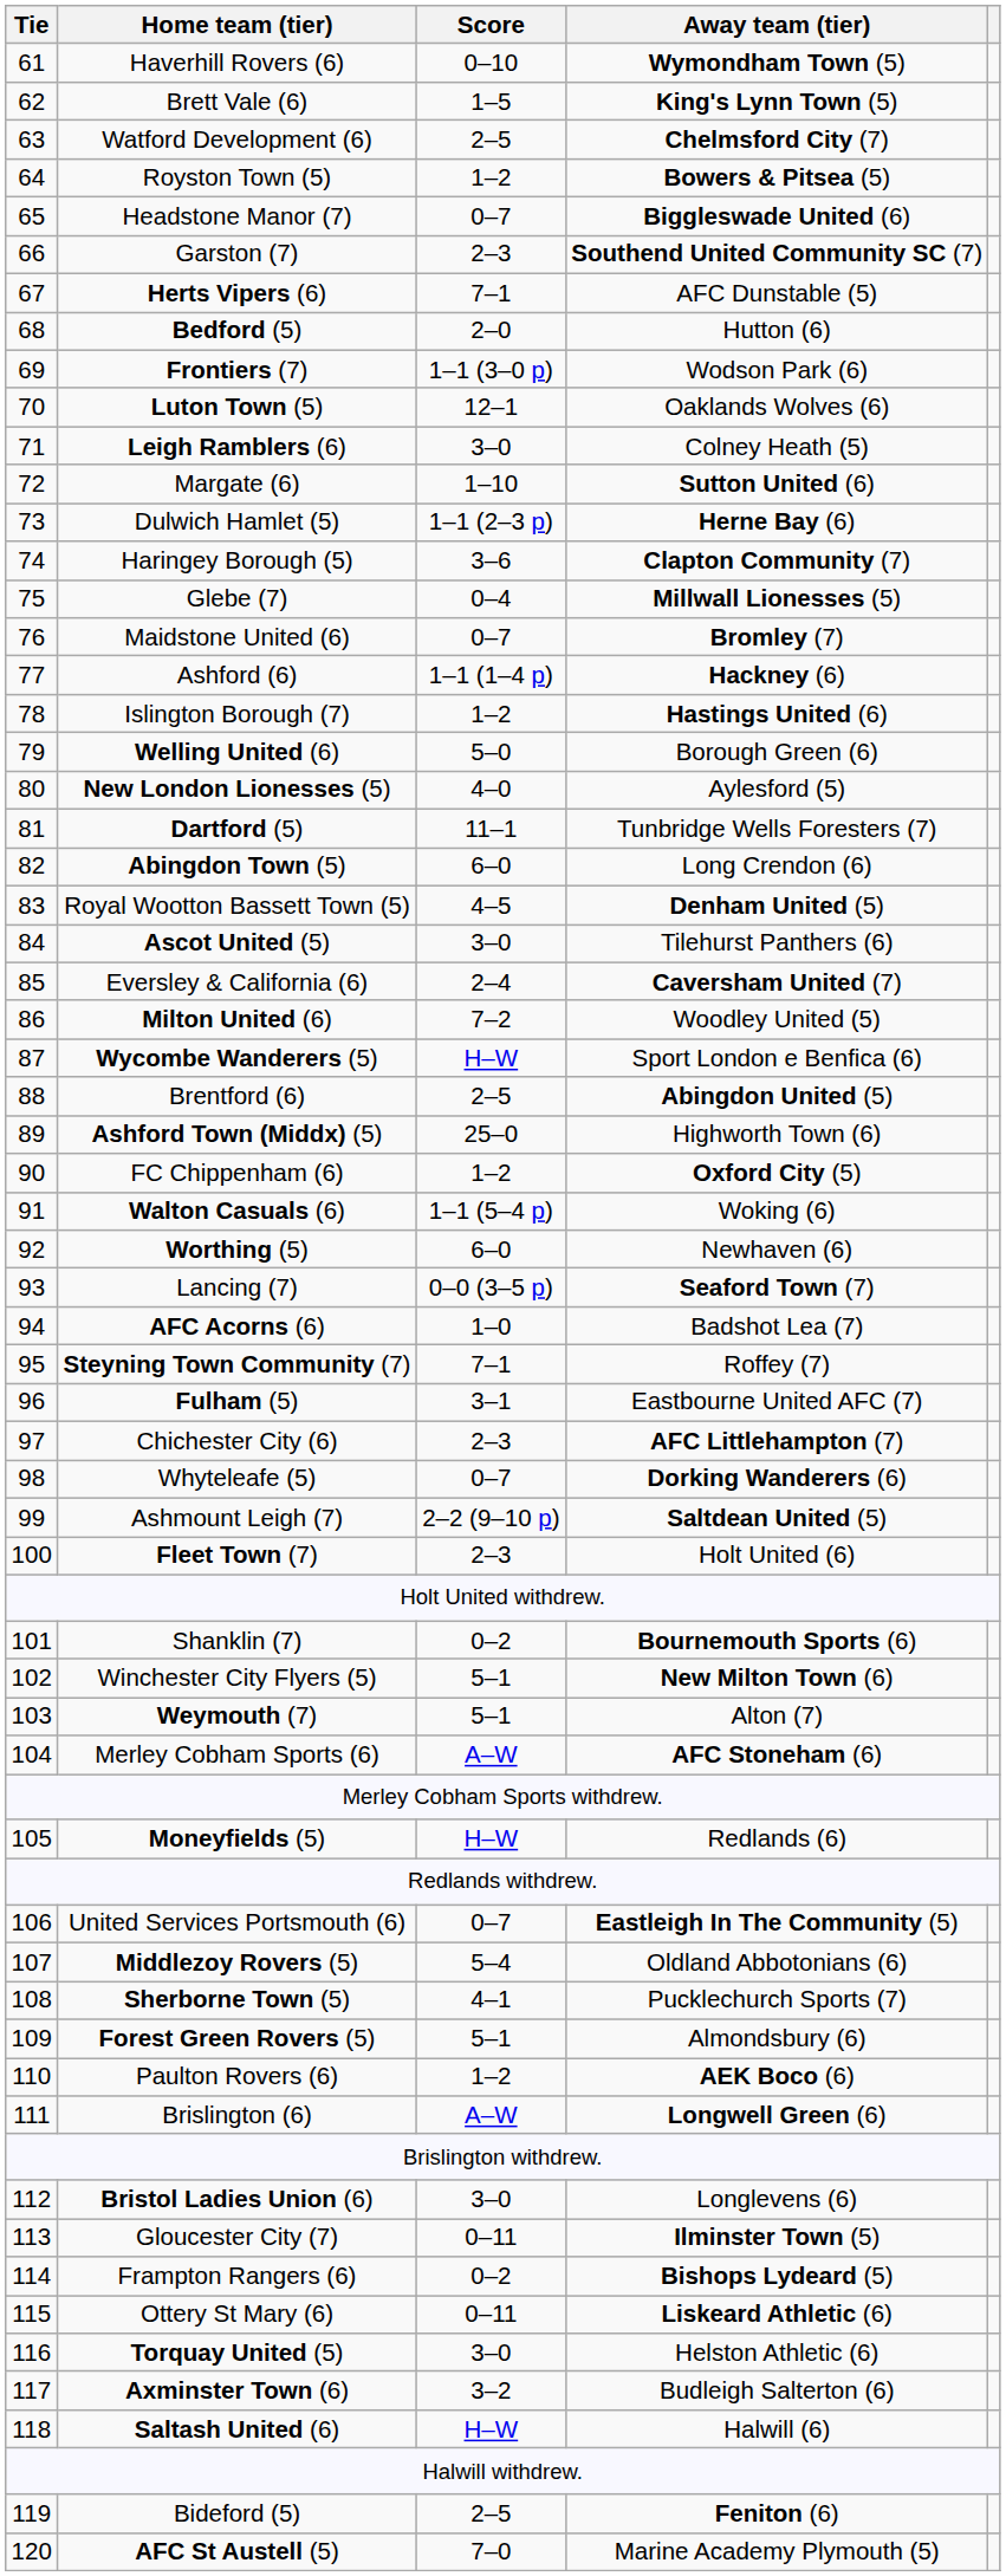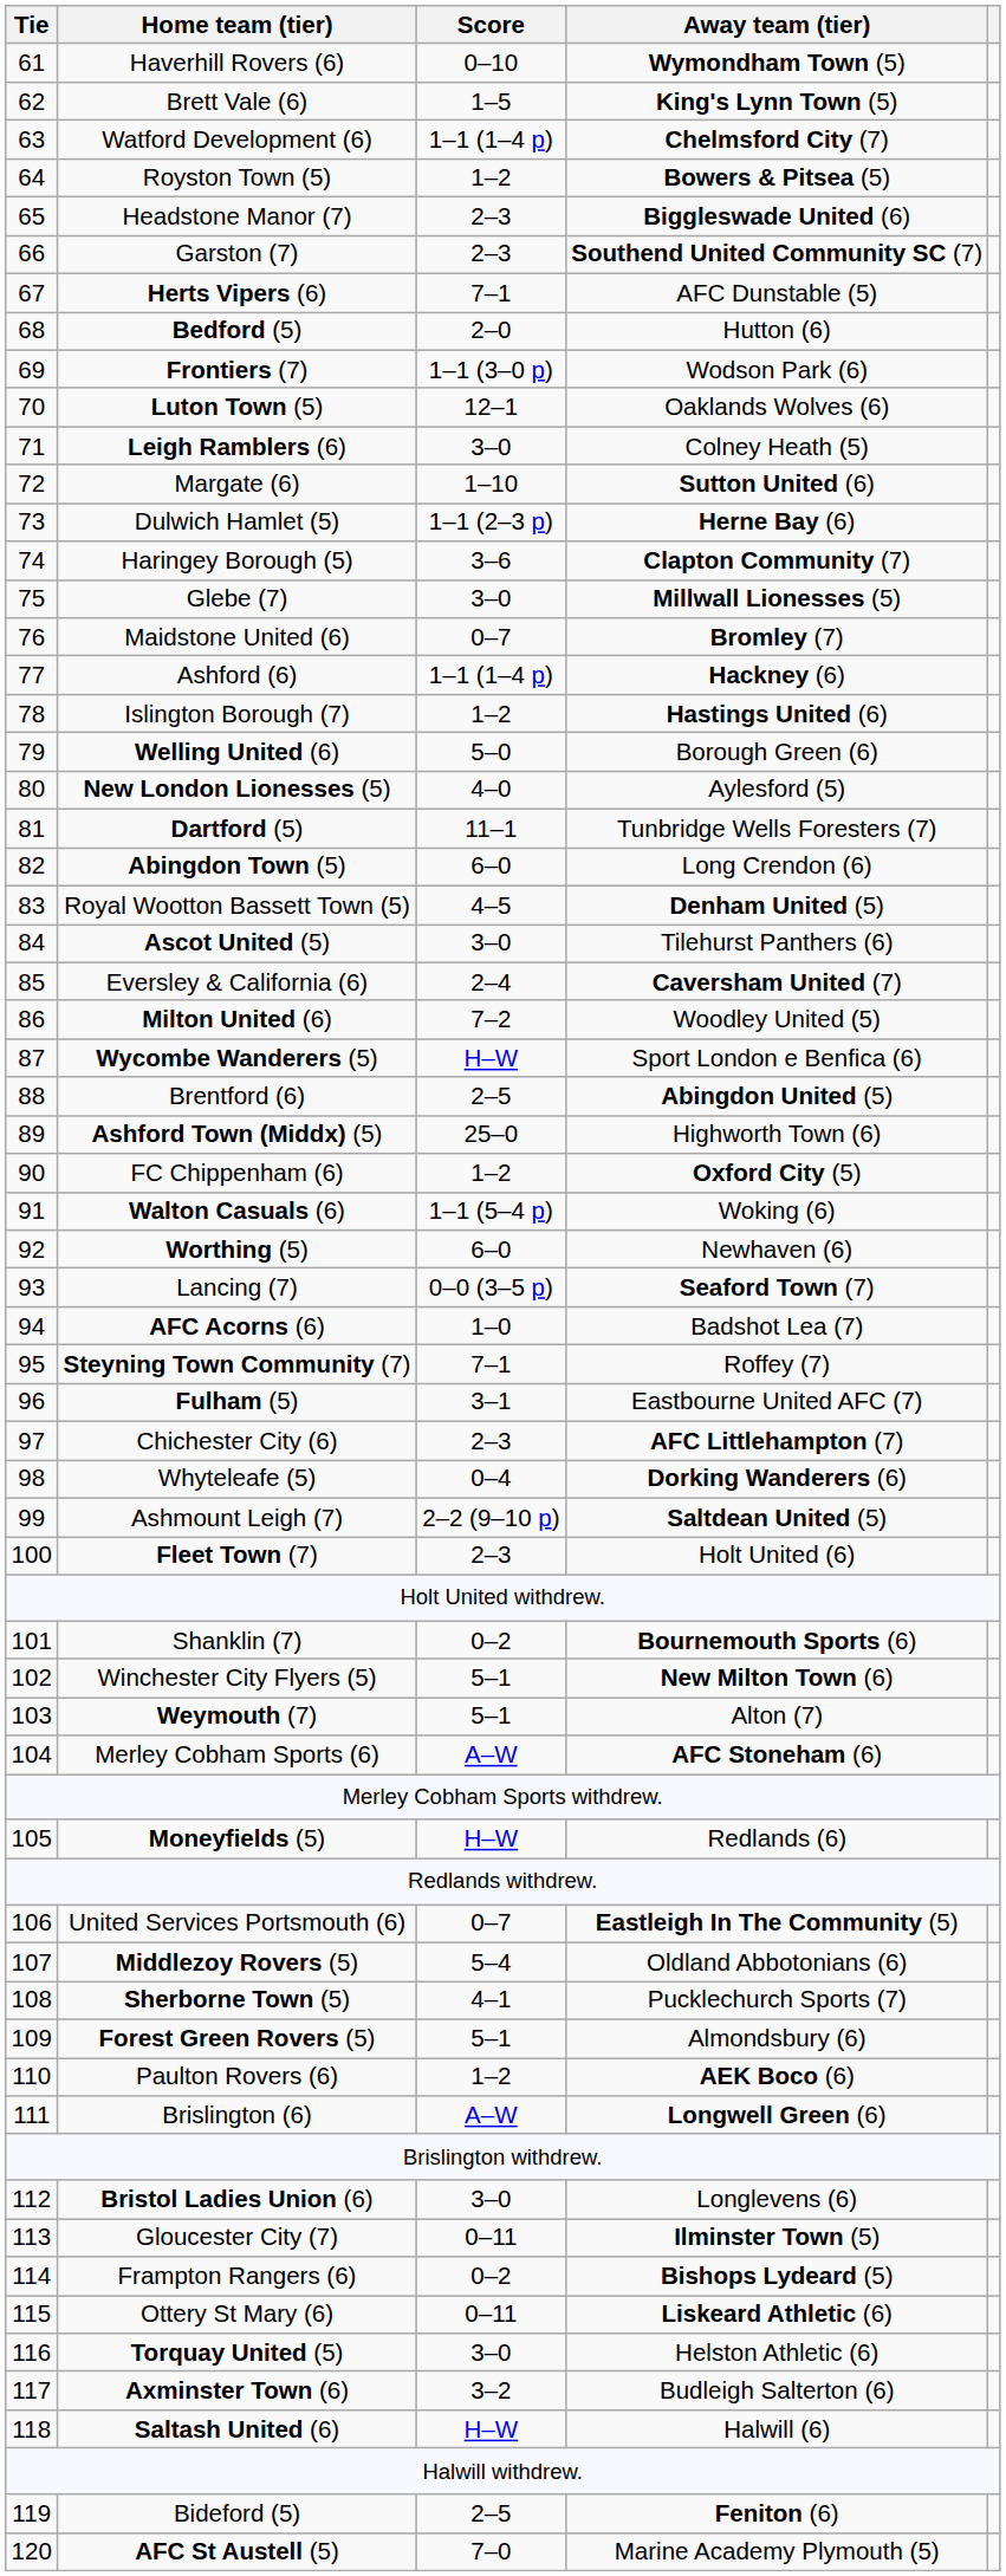Watford Development (6) | Score: 2–5 -> 1–1 (1–4 p)
Headstone Manor (7) | Score: 0–7 -> 2–3
Glebe (7) | Score: 0–4 -> 3–0
Whyteleafe (5) | Score: 0–7 -> 0–4
